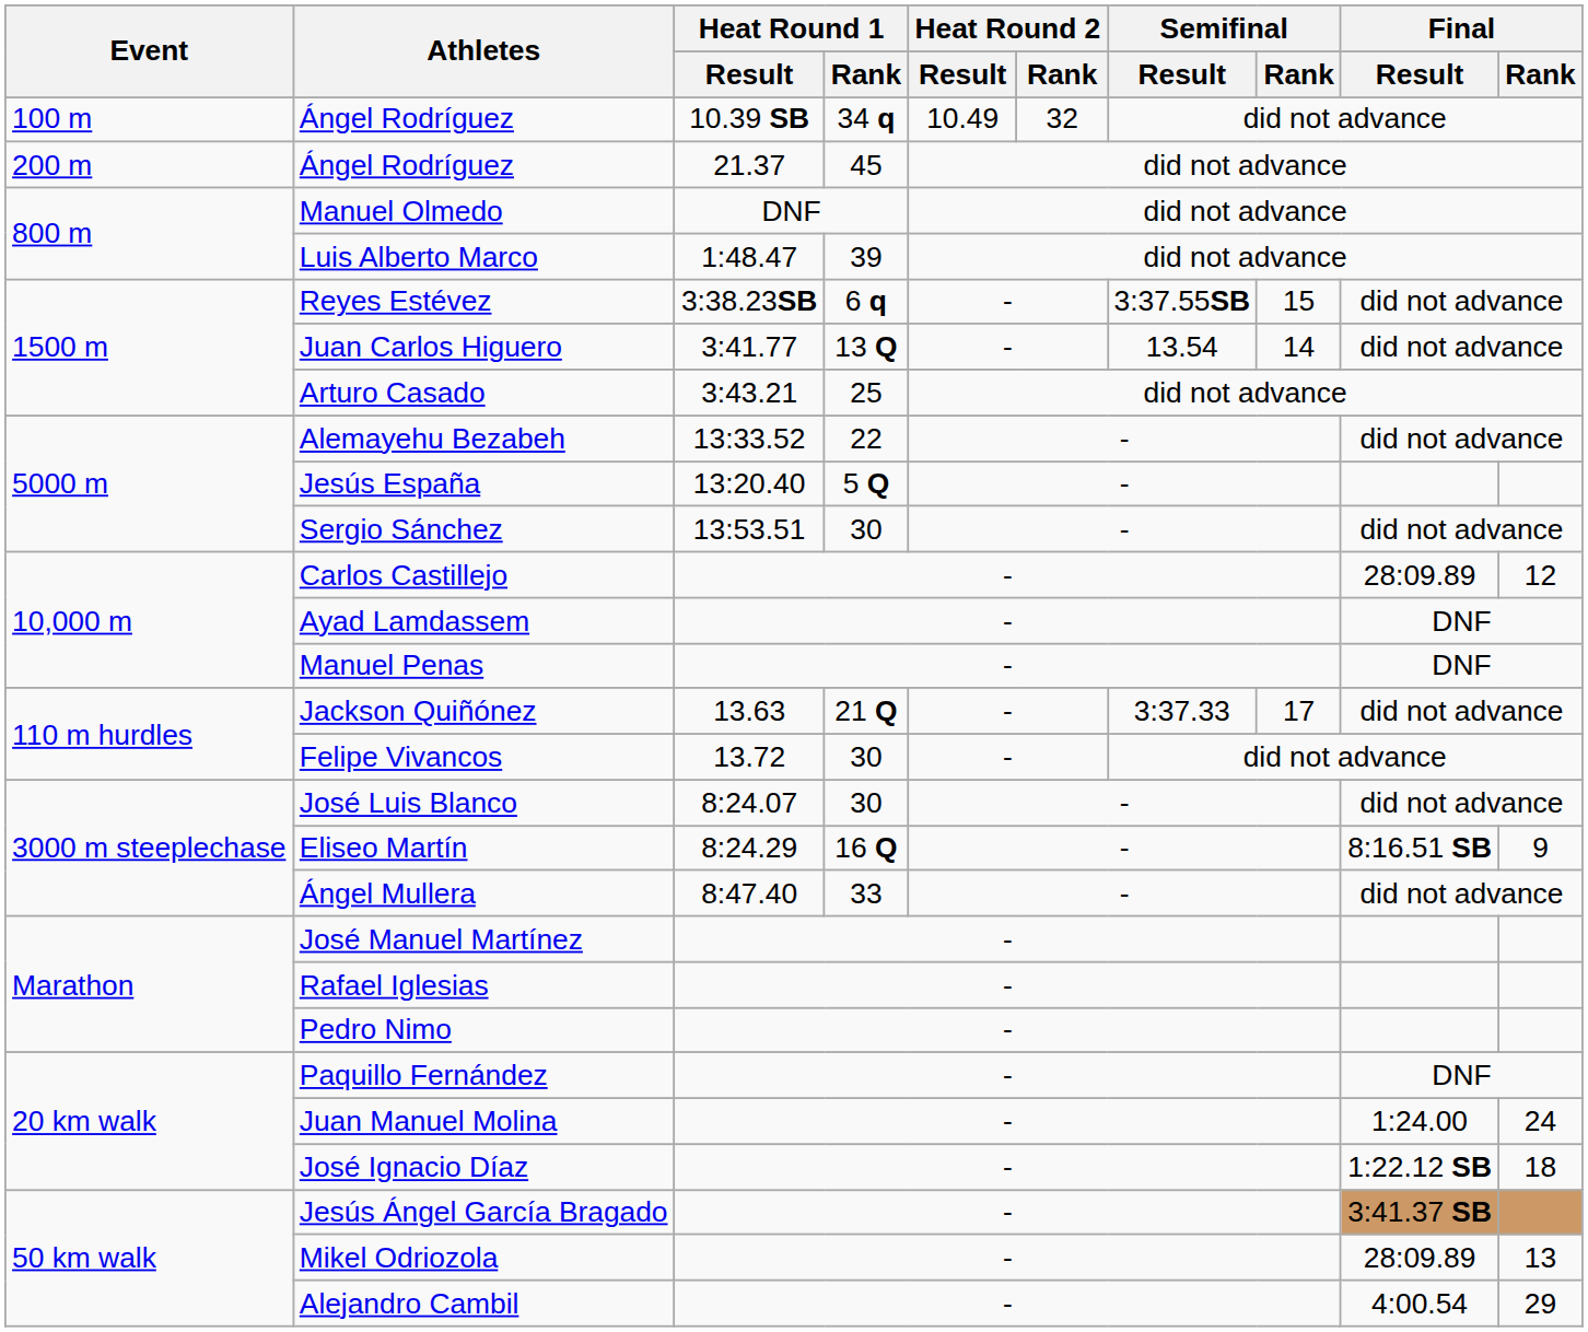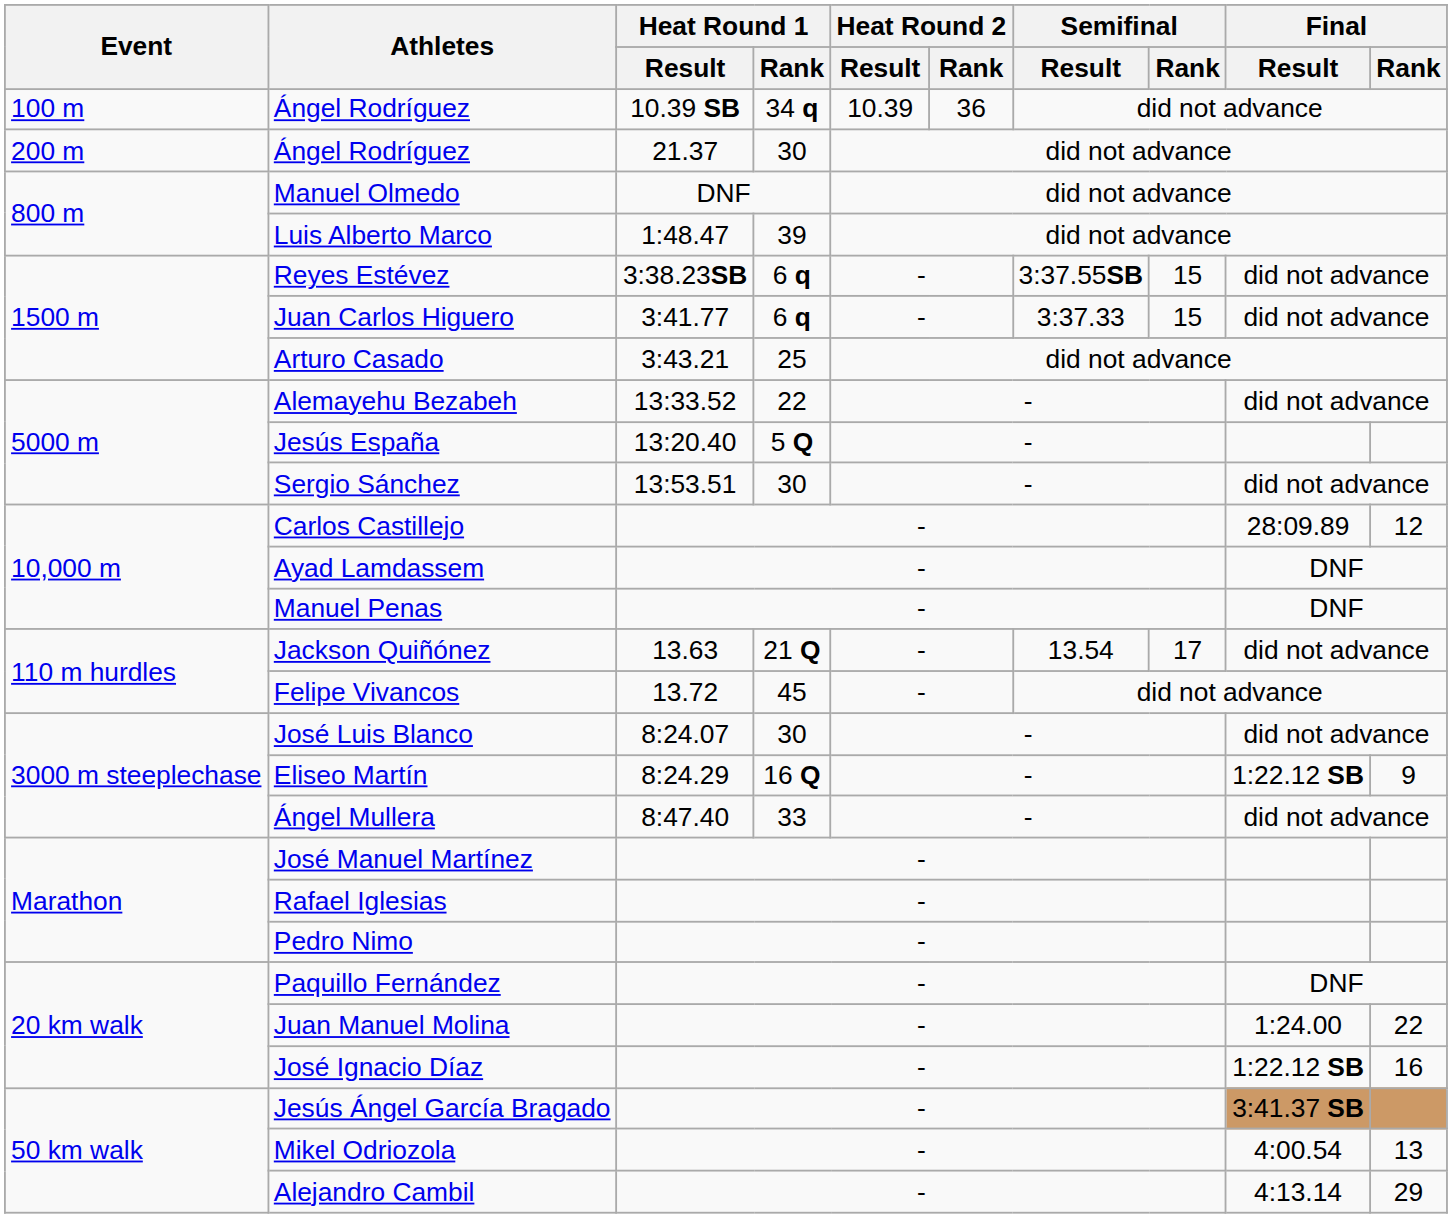Ángel Rodríguez / 10.39 SB | Heat Round 2 / Result: 10.49 -> 10.39
Ángel Rodríguez / 10.39 SB | Heat Round 2 / Rank: 32 -> 36
Ángel Rodríguez / 21.37 | Heat Round 1 / Rank: 45 -> 30
Juan Carlos Higuero | Heat Round 1 / Rank: 13 Q -> 6 q
Juan Carlos Higuero | Semifinal / Result: 13.54 -> 3:37.33
Juan Carlos Higuero | Semifinal / Rank: 14 -> 15
Jackson Quiñónez | Semifinal / Result: 3:37.33 -> 13.54
Felipe Vivancos | Heat Round 1 / Rank: 30 -> 45
Eliseo Martín | Final / Result: 8:16.51 SB -> 1:22.12 SB
Juan Manuel Molina | Final / Rank: 24 -> 22
José Ignacio Díaz | Final / Rank: 18 -> 16
Mikel Odriozola | Final / Result: 28:09.89 -> 4:00.54
Alejandro Cambil | Final / Result: 4:00.54 -> 4:13.14
